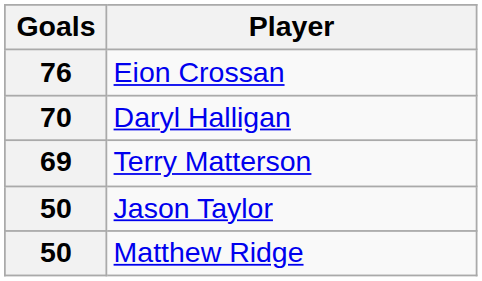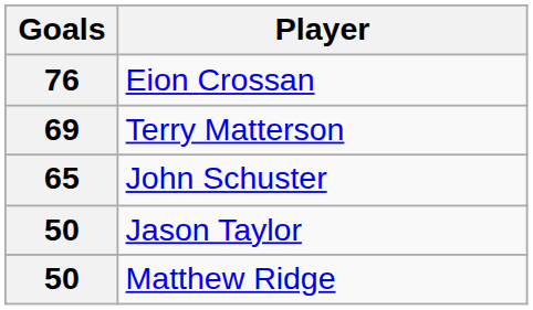- row: 70 | Daryl Halligan
+ row: 65 | John Schuster
